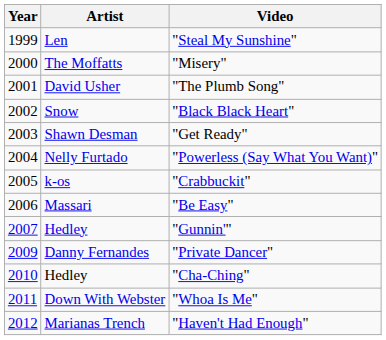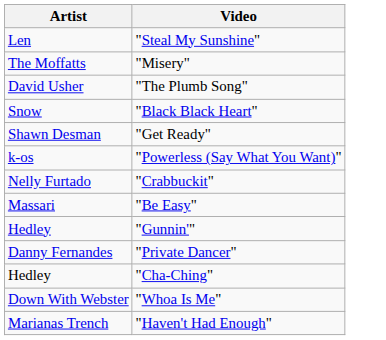- column: Year | 1999 | 2000 | 2001 | 2002 | 2003 | 2004 | 2005 | 2006 | 2007 | 2009 | 2010 | 2011 | 2012
"Powerless (Say What You Want)" | Artist: Nelly Furtado -> k-os
"Crabbuckit" | Artist: k-os -> Nelly Furtado
